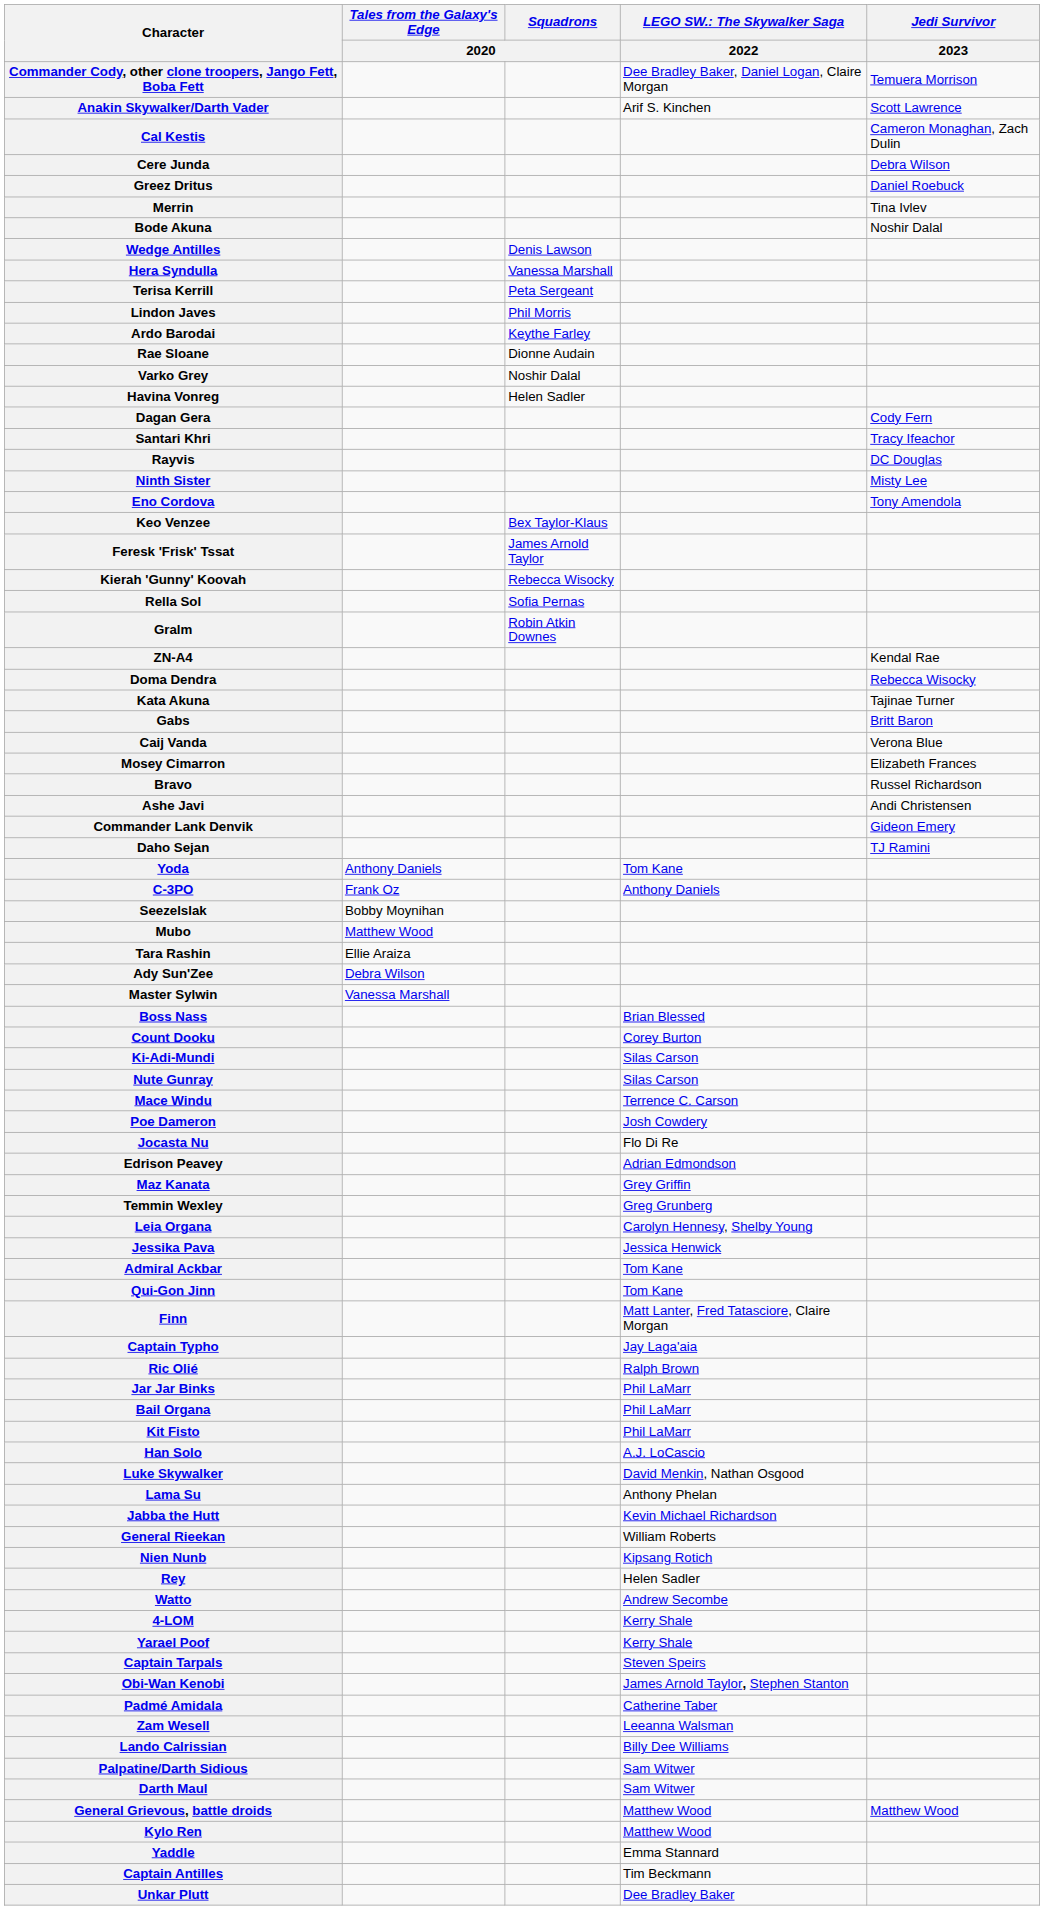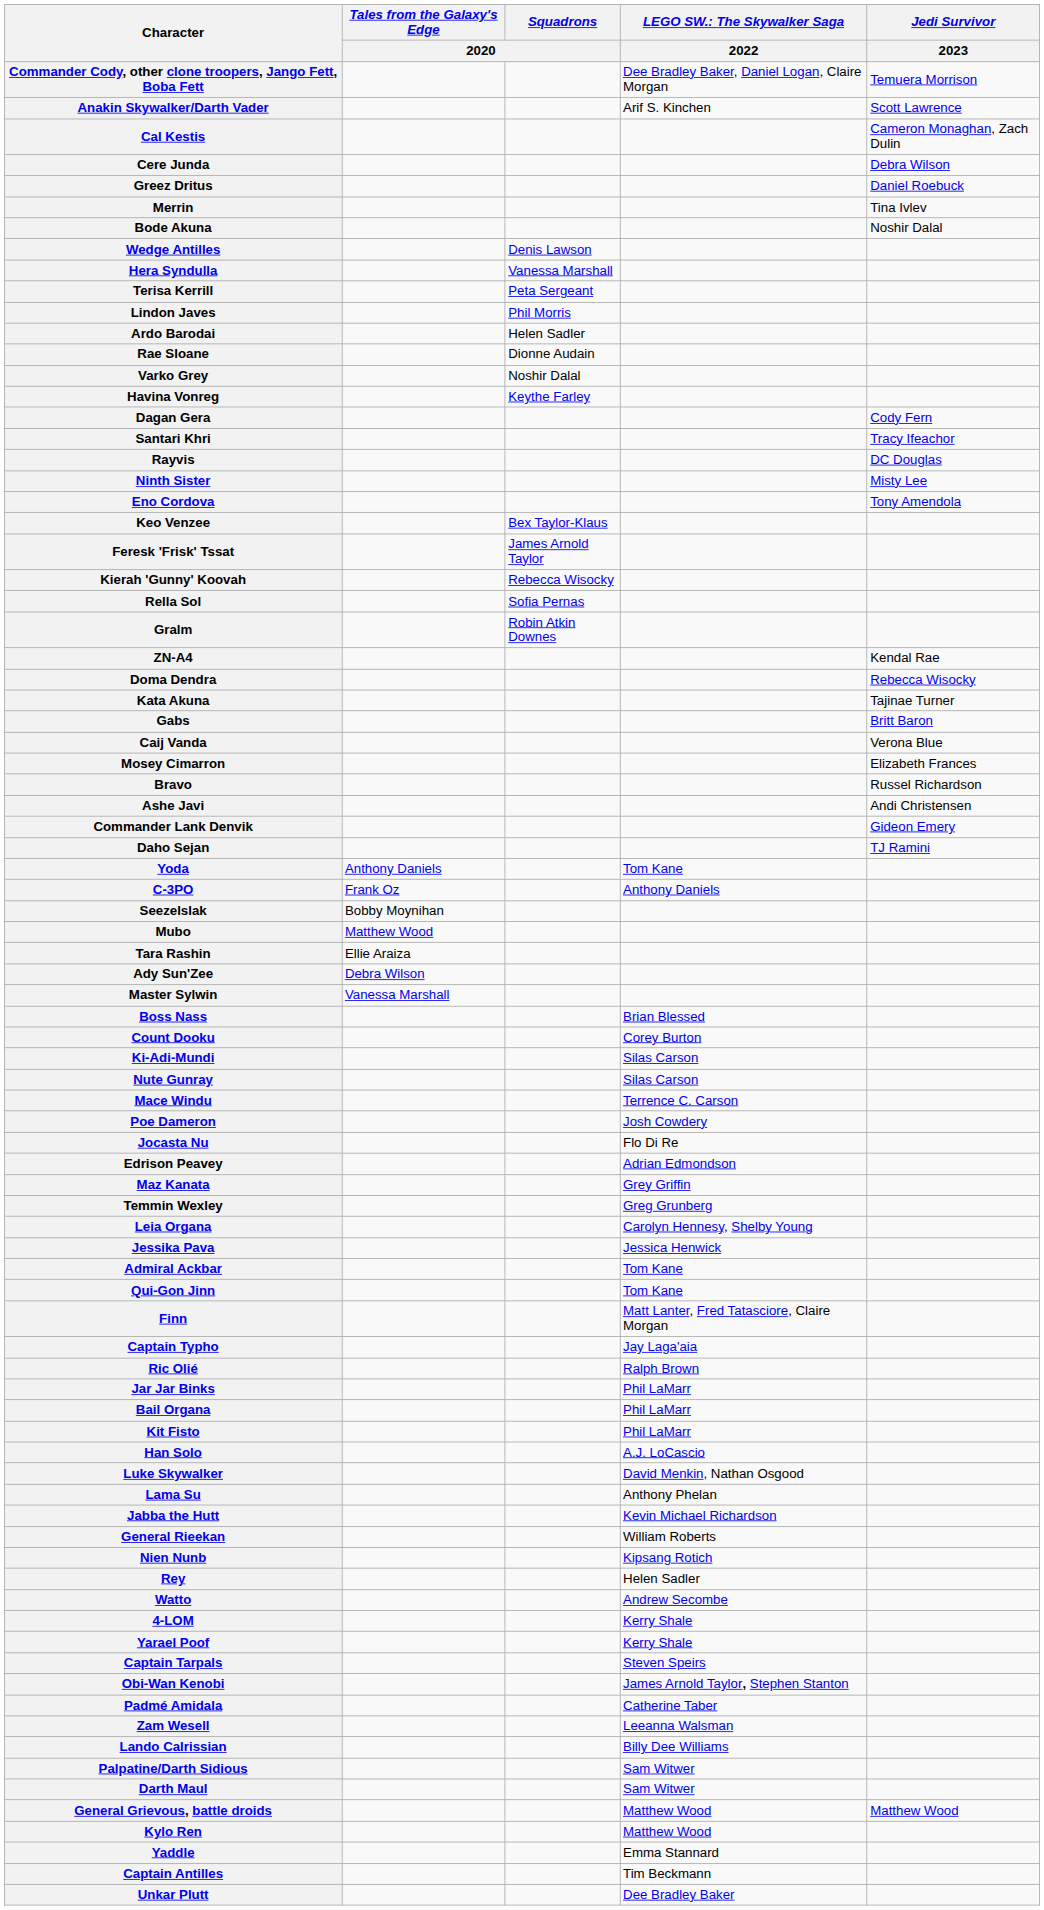Ardo Barodai | Squadrons / 2020: Keythe Farley -> Helen Sadler
Havina Vonreg | Squadrons / 2020: Helen Sadler -> Keythe Farley
